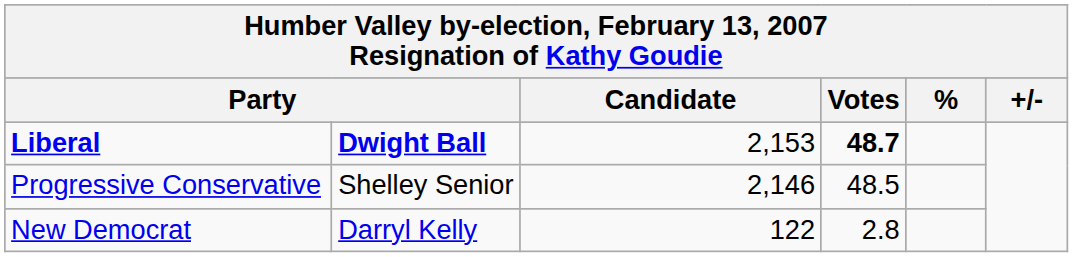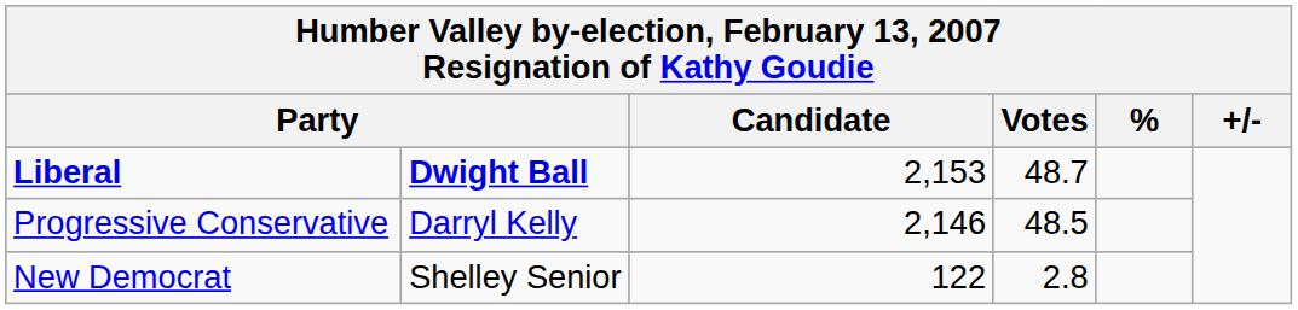Liberal | Votes: bold -> normal
Progressive Conservative | column 2: Shelley Senior -> Darryl Kelly
New Democrat | column 2: Darryl Kelly -> Shelley Senior
